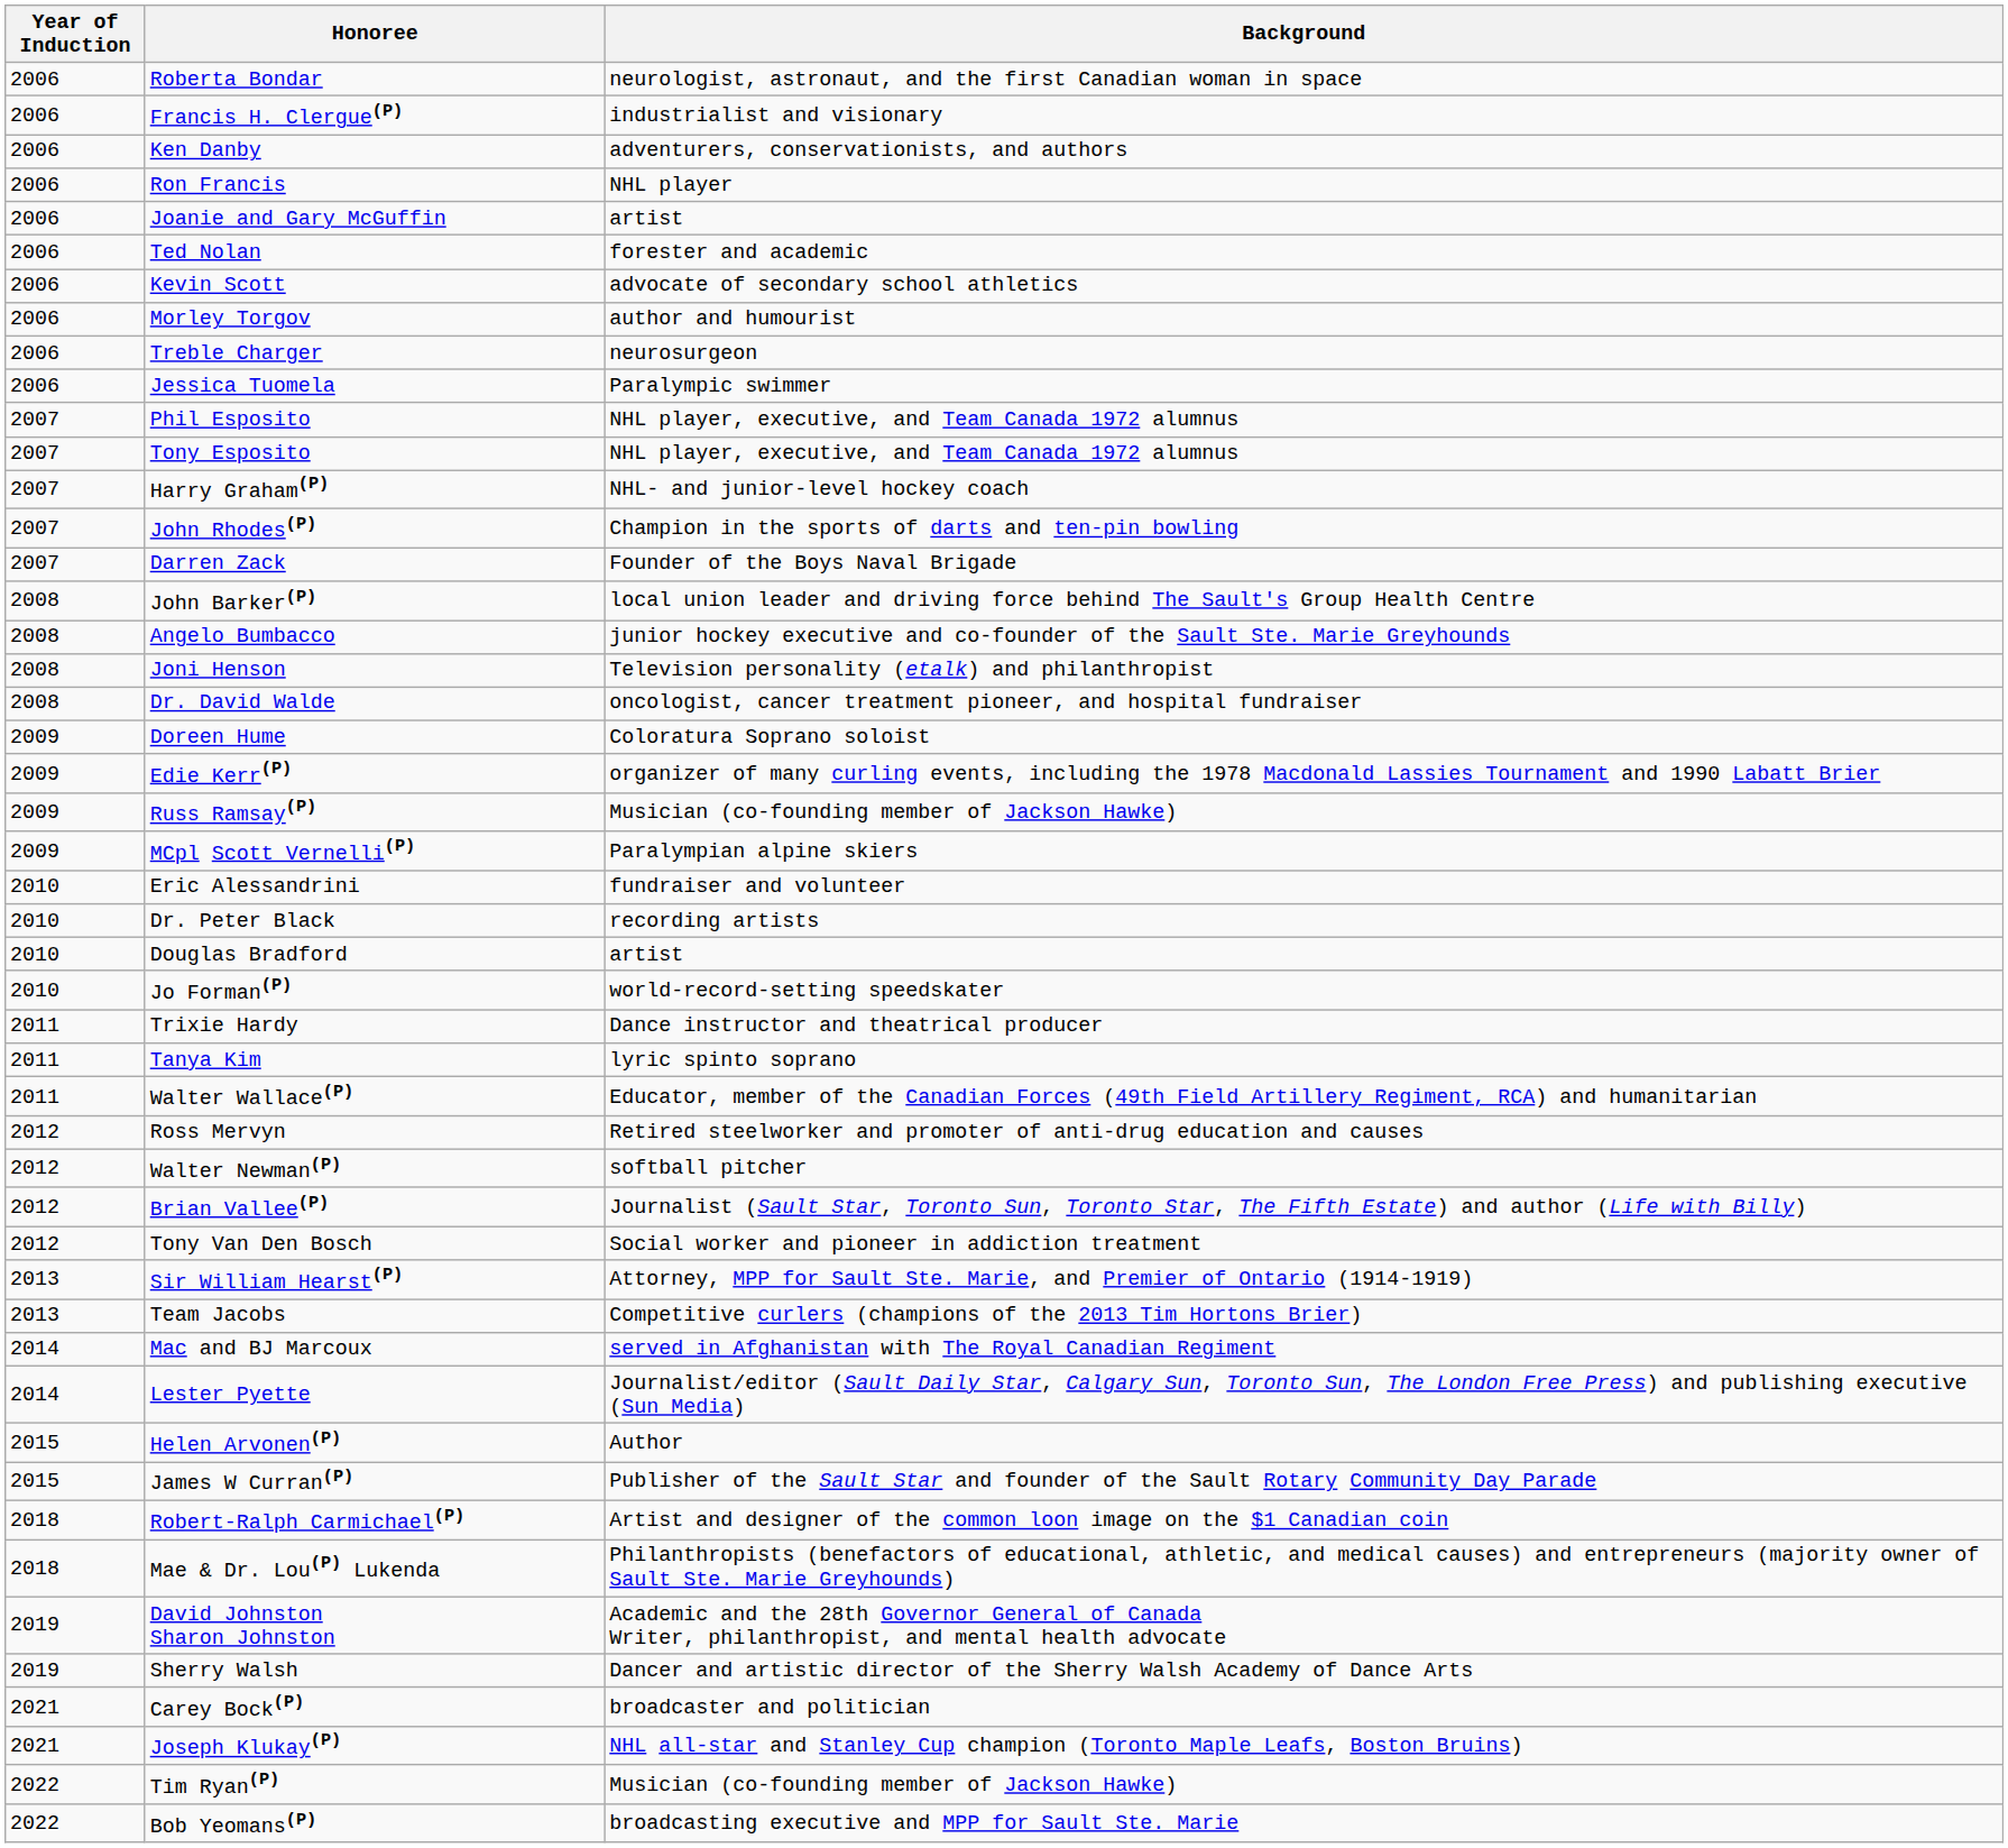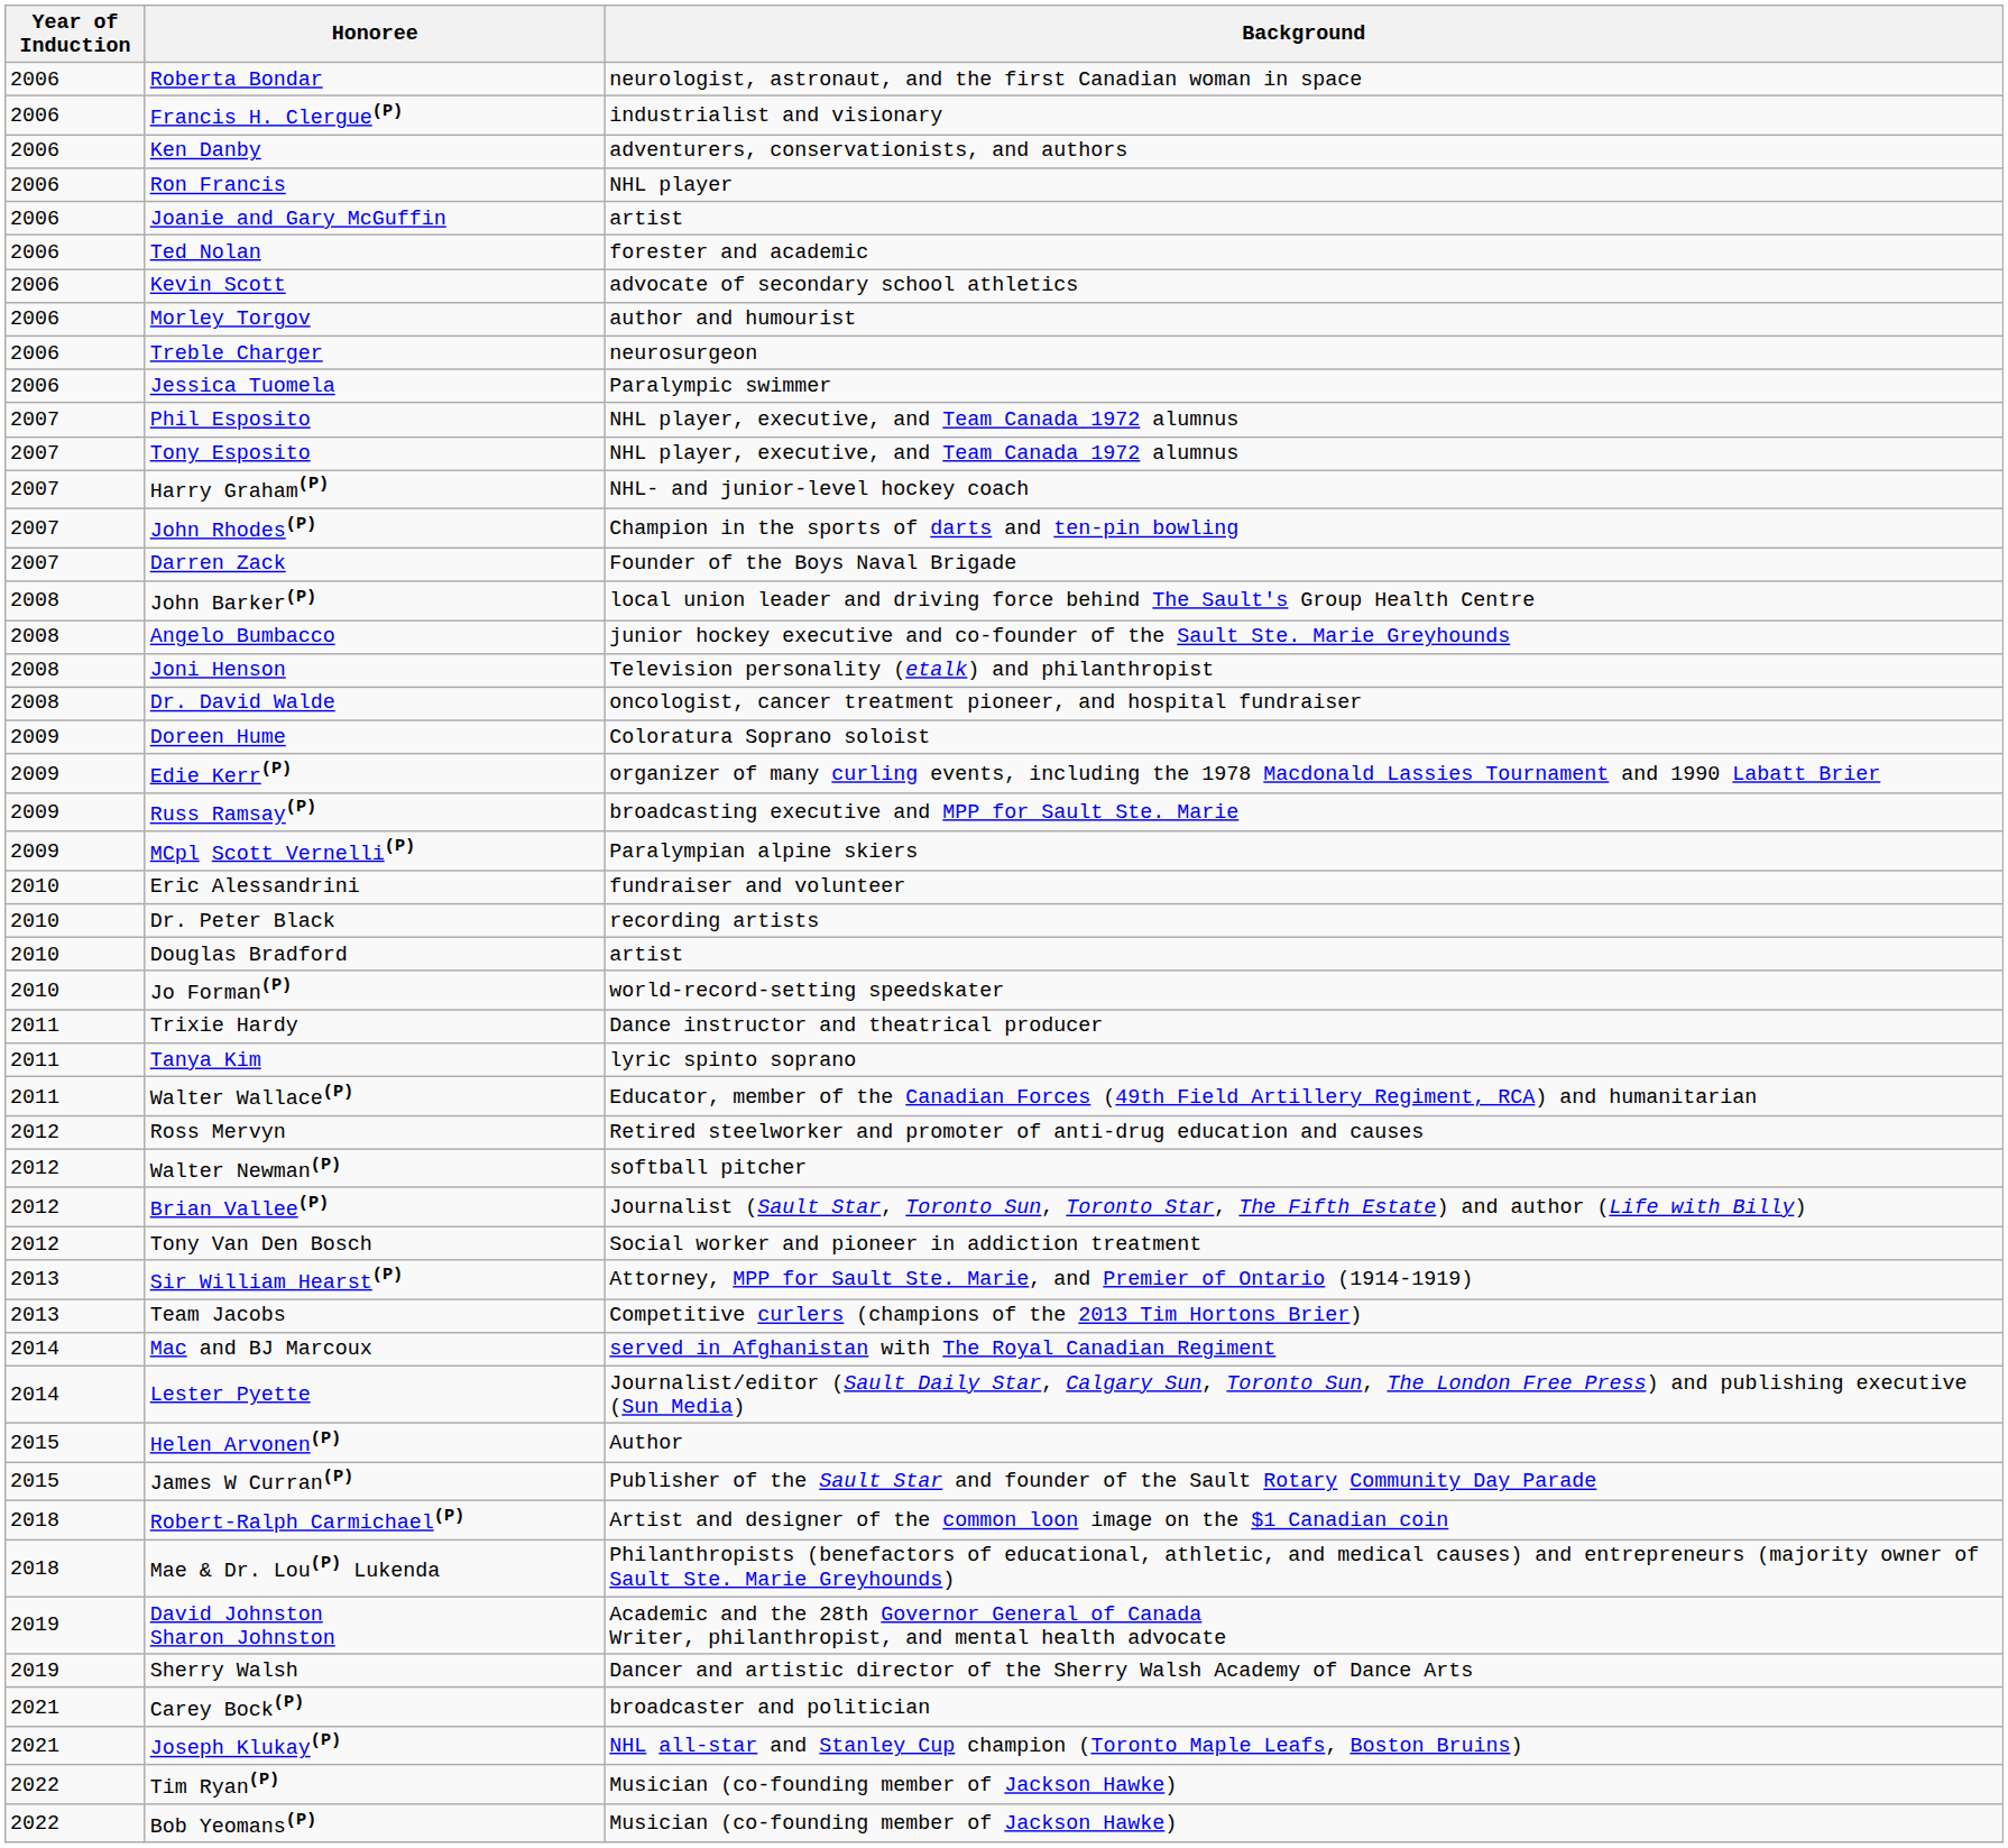Russ Ramsay(P) | Background: Musician (co-founding member of Jackson Hawke) -> broadcasting executive and MPP for Sault Ste. Marie
Bob Yeomans(P) | Background: broadcasting executive and MPP for Sault Ste. Marie -> Musician (co-founding member of Jackson Hawke)
